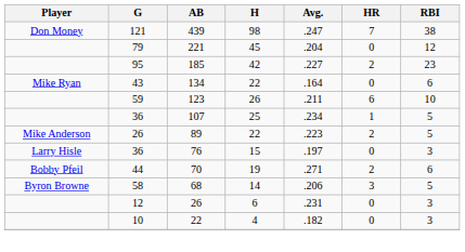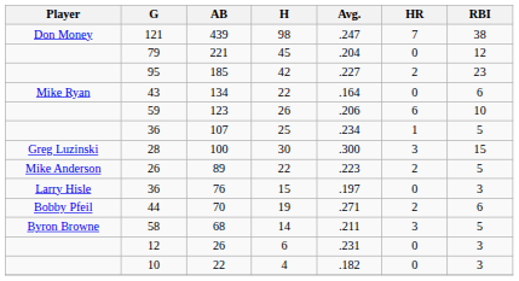123 | Avg.: .211 -> .206
+ row: Greg Luzinski | 28 | 100 | 30 | .300 | 3 | 15
68 | Avg.: .206 -> .211
